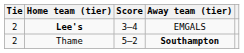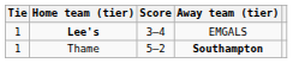Lee's | Tie: 2 -> 1
Thame | Tie: 2 -> 1
